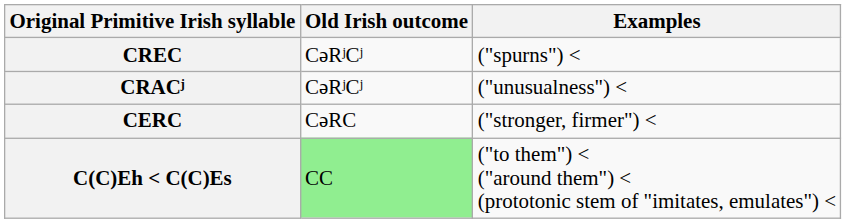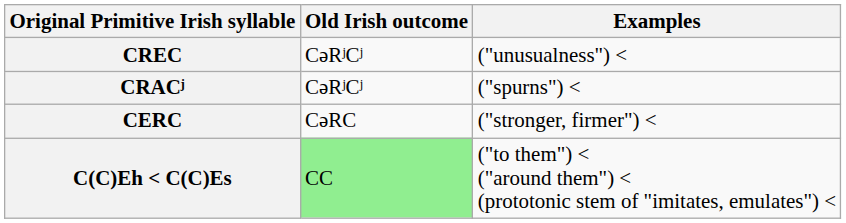CREC | Examples: ("spurns") < -> ("unusualness") <
CRACʲ | Examples: ("unusualness") < -> ("spurns") <
